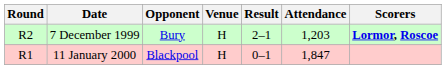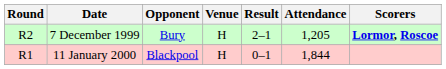7 December 1999 | Attendance: 1,203 -> 1,205
11 January 2000 | Attendance: 1,847 -> 1,844
